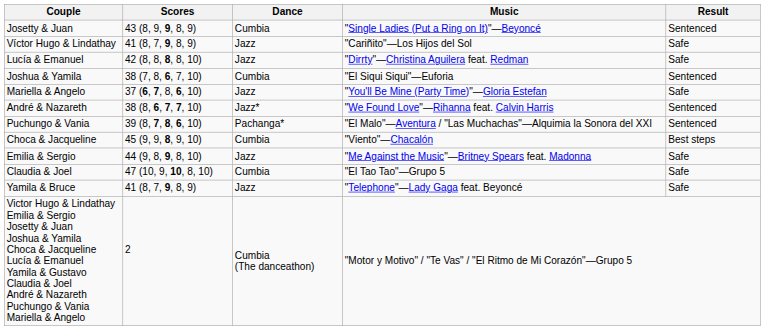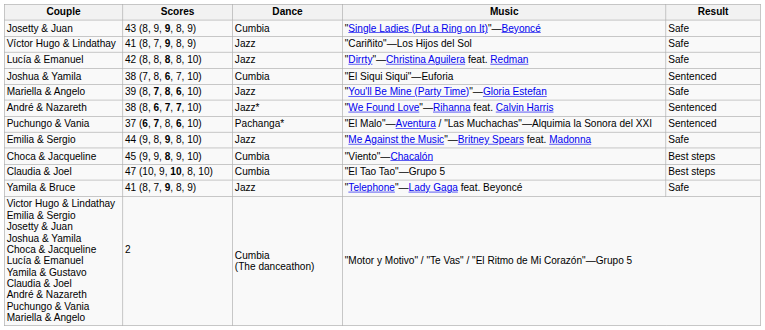Josetty & Juan | Result: Sentenced -> Safe
Mariella & Angelo | Scores: 37 (6, 7, 8, 6, 10) -> 39 (8, 7, 8, 6, 10)
Puchungo & Vania | Scores: 39 (8, 7, 8, 6, 10) -> 37 (6, 7, 8, 6, 10)
rows swapped: Choca & Jacqueline <-> Emilia & Sergio
Claudia & Joel | Result: Safe -> Best steps
